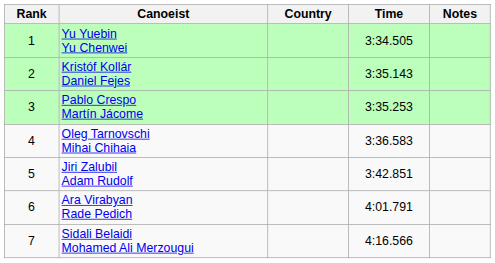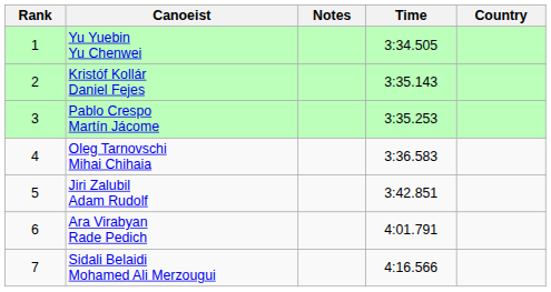columns swapped: Country <-> Notes
